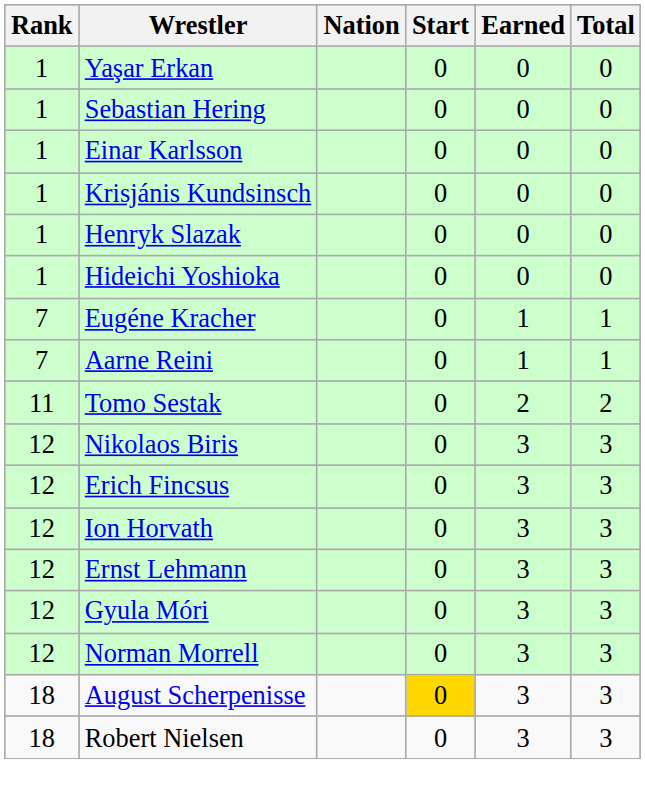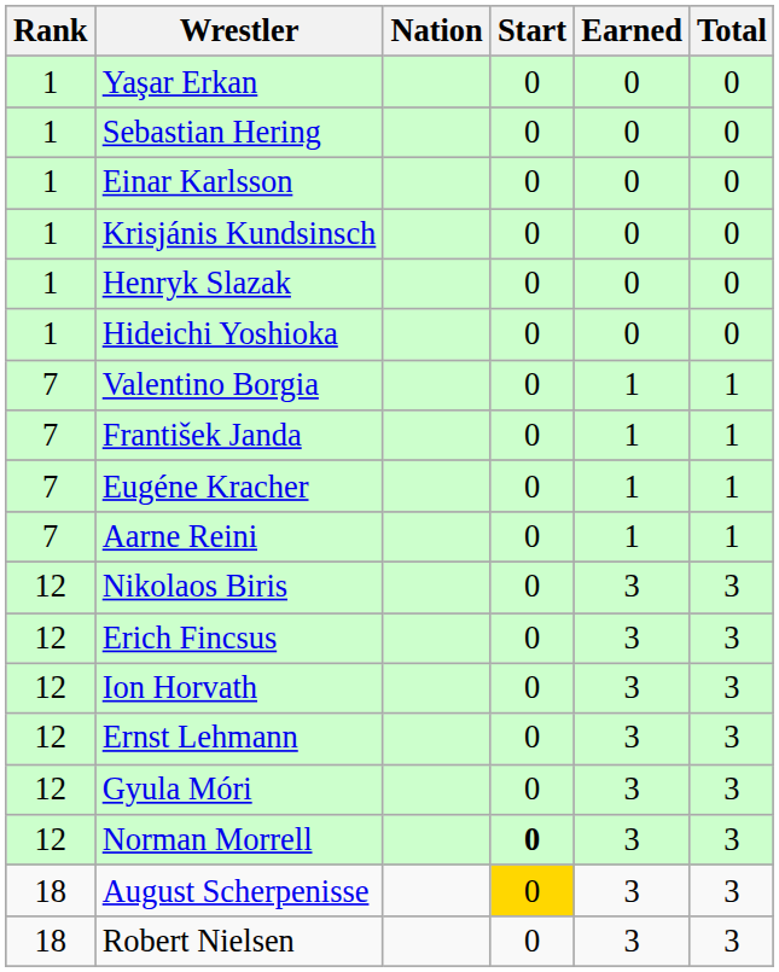+ row: 7 | Valentino Borgia | 0 | 1 | 1
+ row: 7 | František Janda | 0 | 1 | 1
- row: 11 | Tomo Sestak | 0 | 2 | 2
Norman Morrell | Start: normal -> bold
